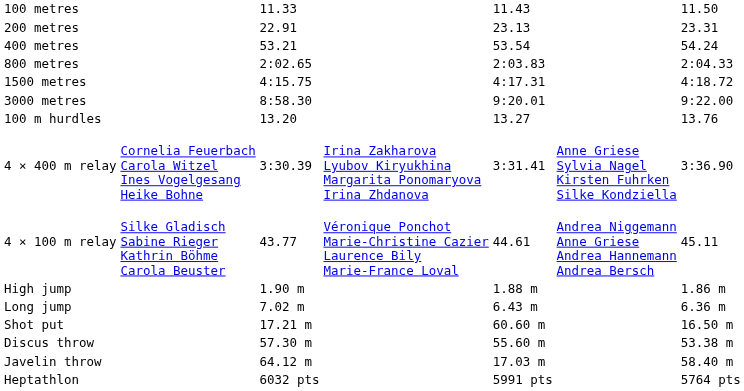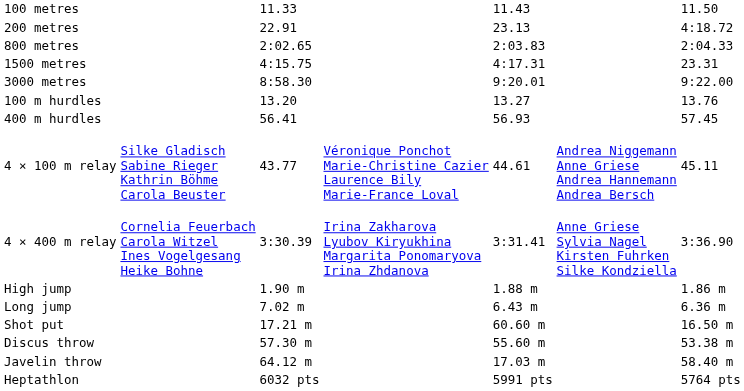200 metres | column 7: 23.31 -> 4:18.72
- row: 400 metres | 53.21 | 53.54 | 54.24
1500 metres | column 7: 4:18.72 -> 23.31
+ row: 400 m hurdles | 56.41 | 56.93 | 57.45
rows swapped: 4 × 100 m relay <-> 4 × 400 m relay
